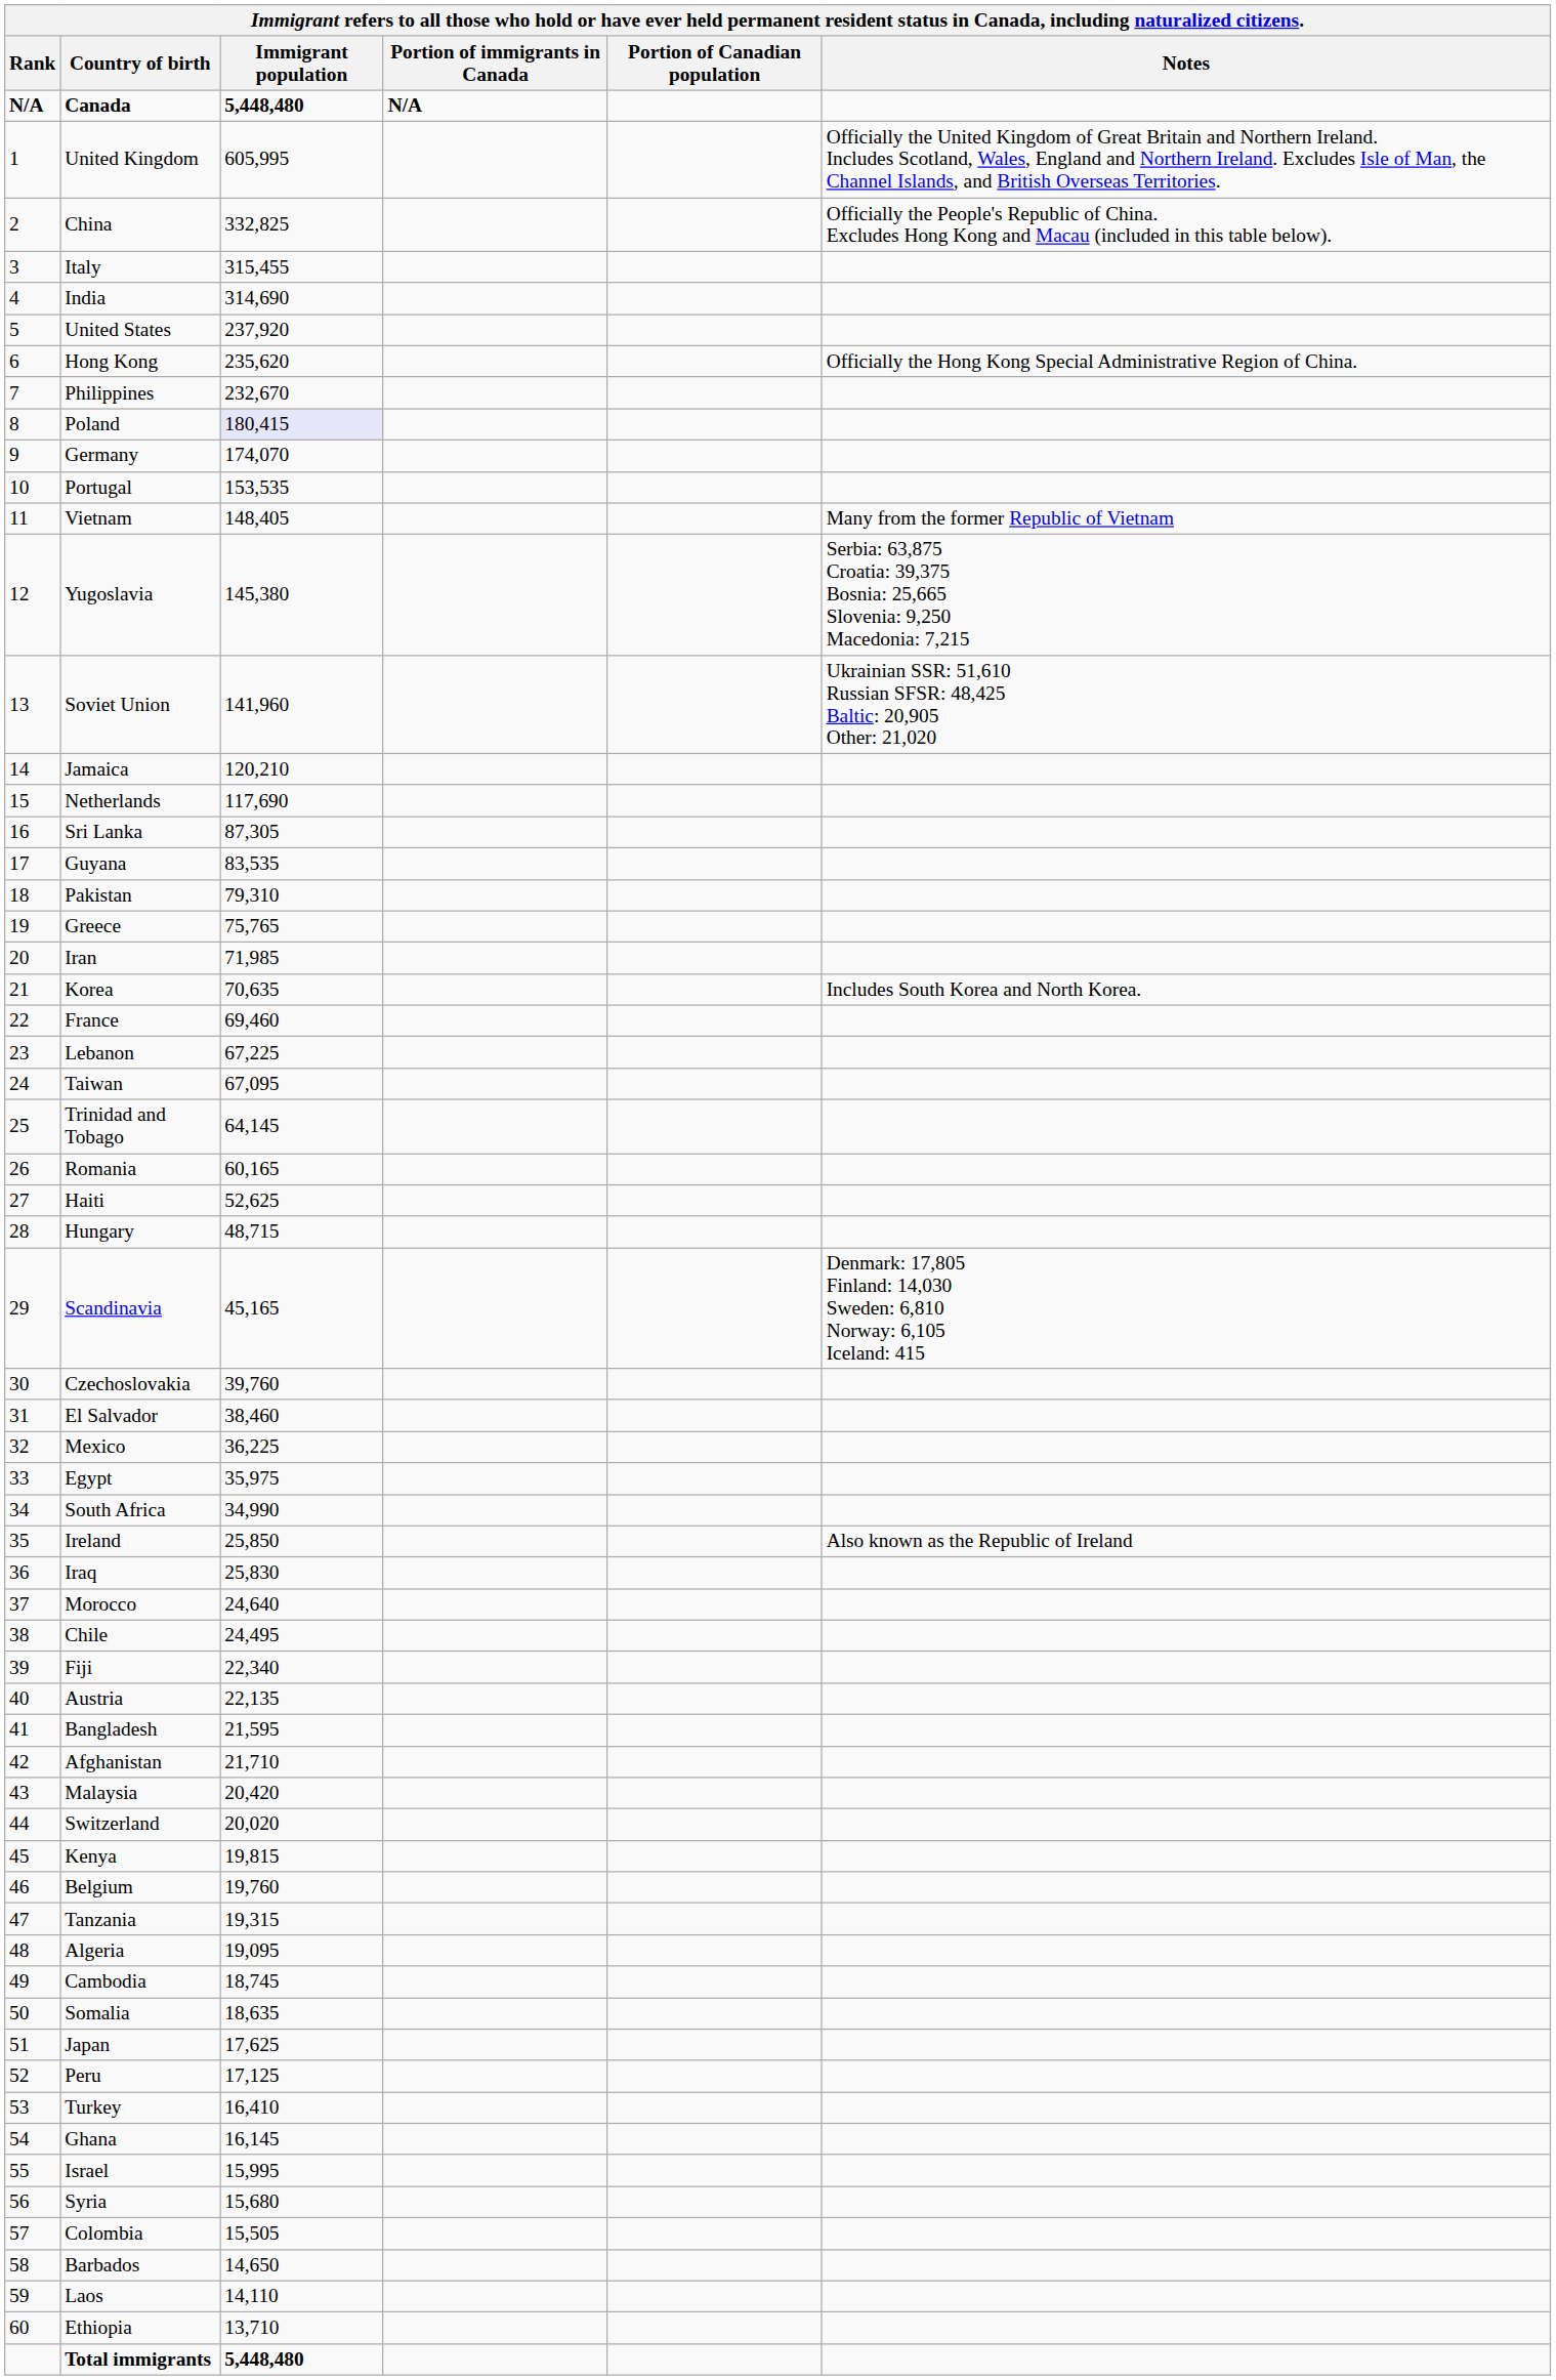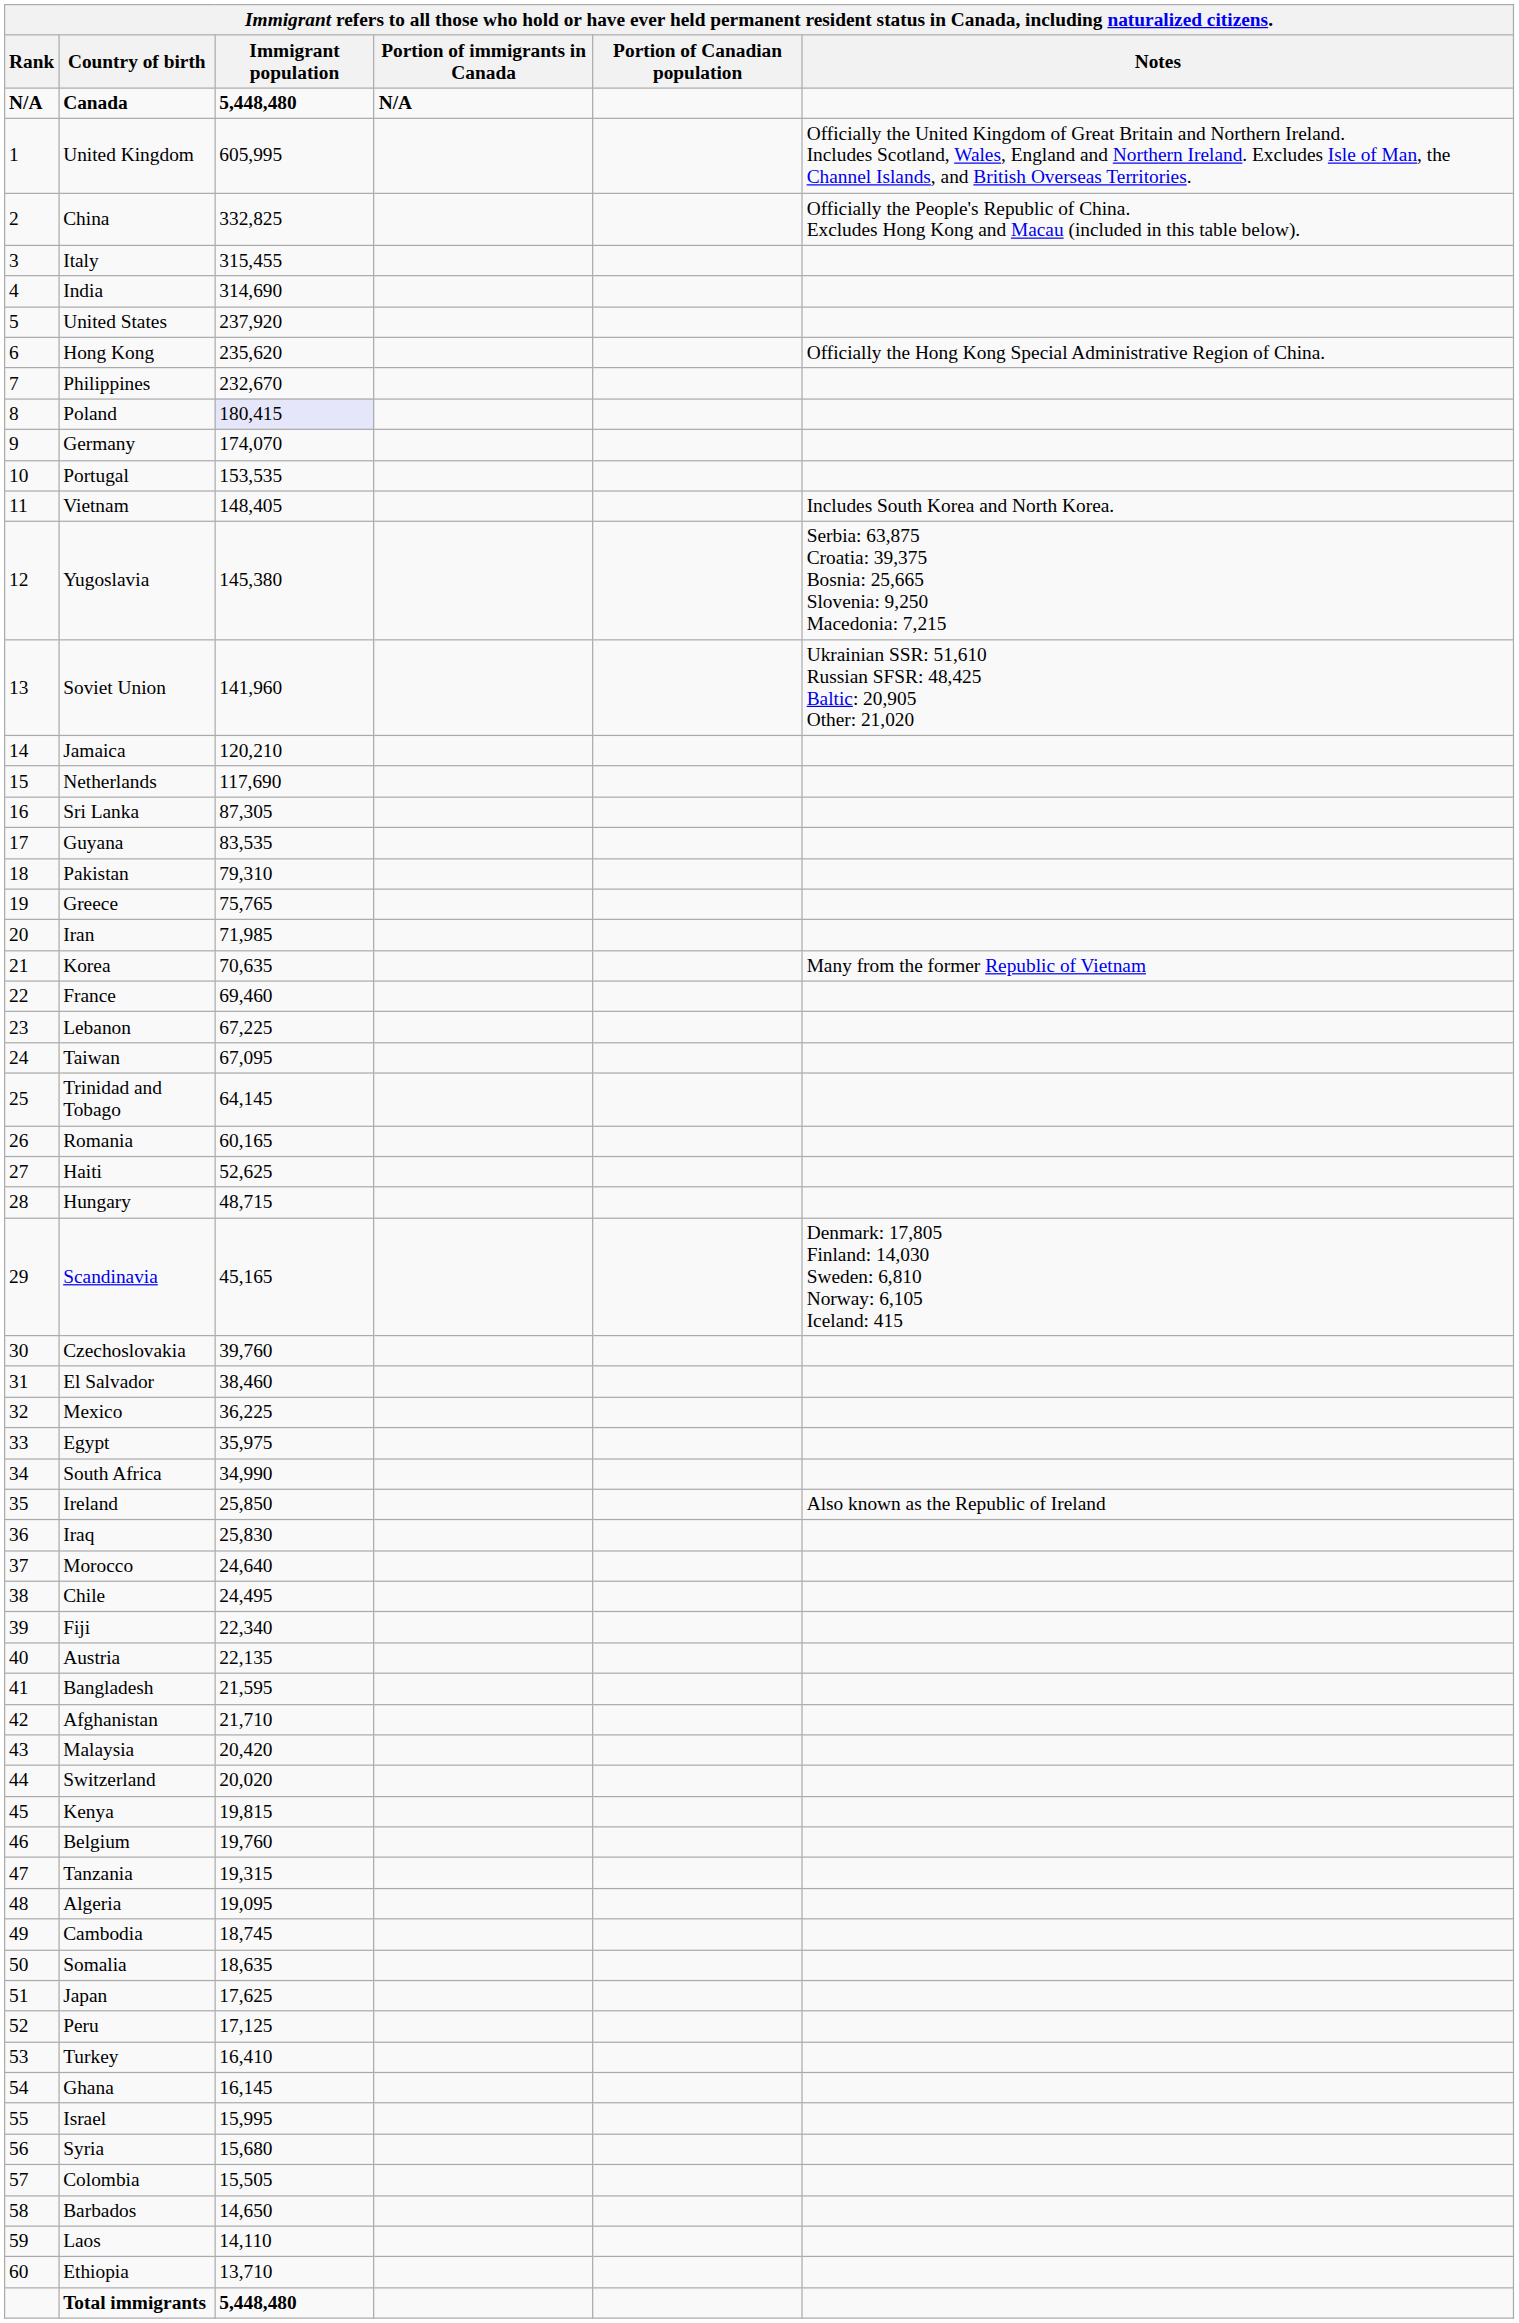Vietnam | Notes: Many from the former Republic of Vietnam -> Includes South Korea and North Korea.
Korea | Notes: Includes South Korea and North Korea. -> Many from the former Republic of Vietnam
